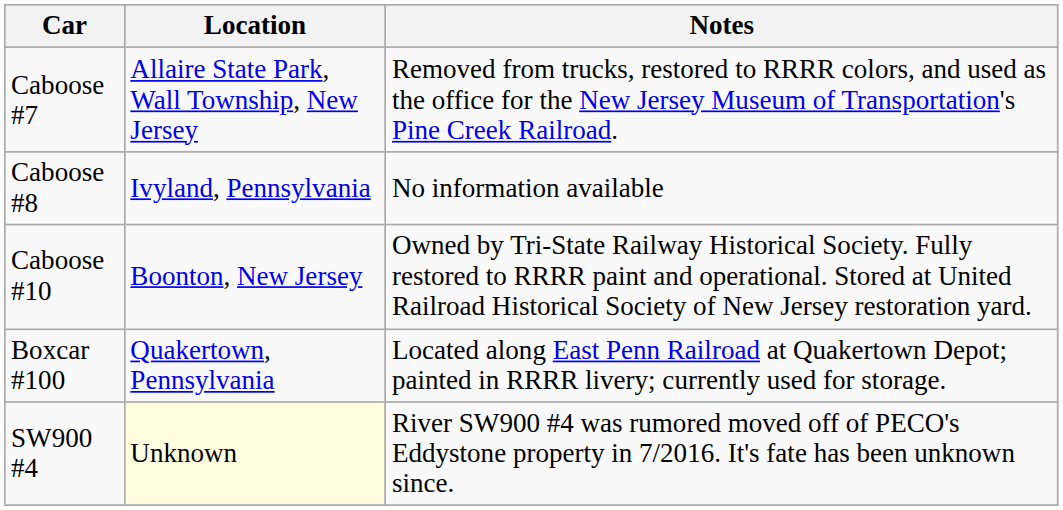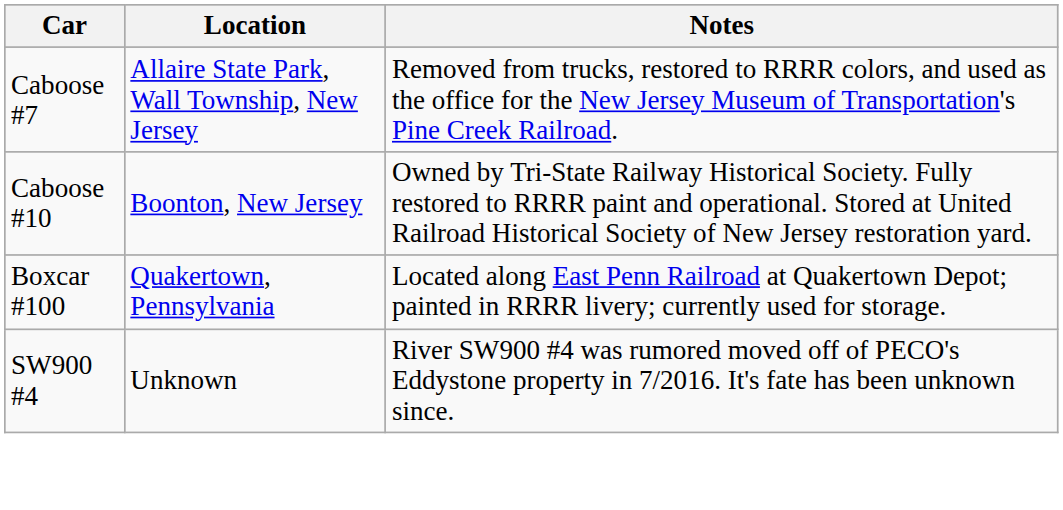- row: Caboose #8 | Ivyland, Pennsylvania | No information available
SW900 #4 | Location: lightyellow background -> no background
